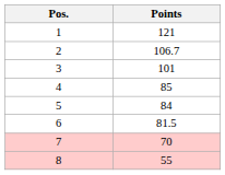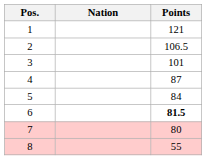+ column: Nation
2 | Points: 106.7 -> 106.5
4 | Points: 85 -> 87
6 | Points: normal -> bold
7 | Points: 70 -> 80
